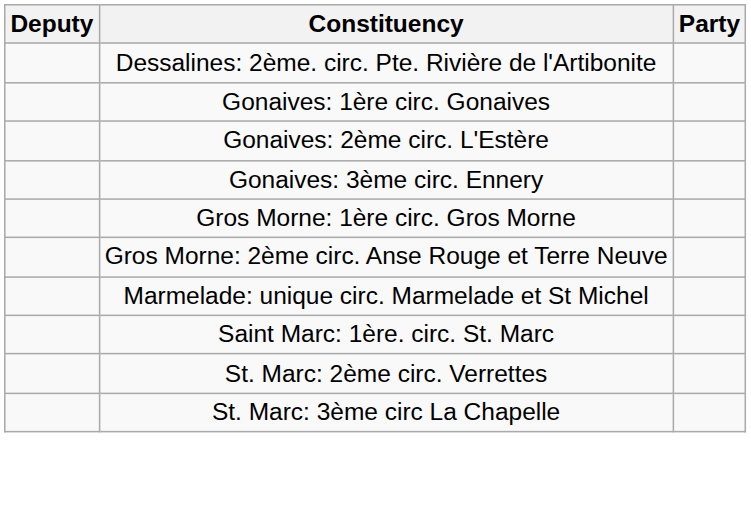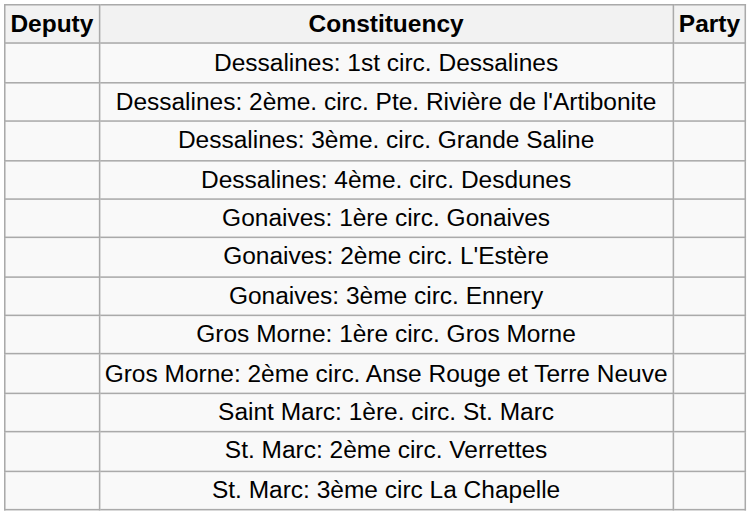+ row: Dessalines: 1st circ. Dessalines
+ row: Dessalines: 3ème. circ. Grande Saline
+ row: Dessalines: 4ème. circ. Desdunes
- row: Marmelade: unique circ. Marmelade et St Michel
